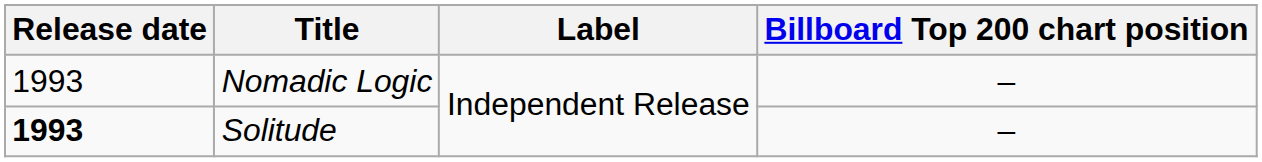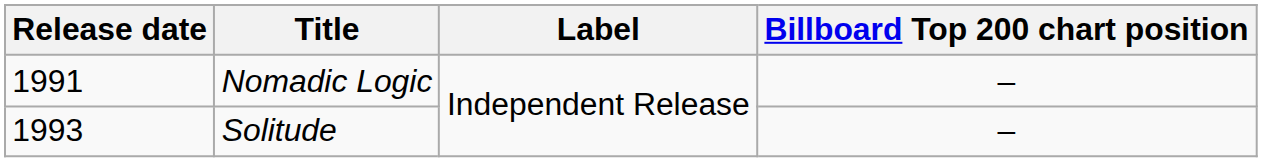Nomadic Logic | Release date: 1993 -> 1991
Solitude | Release date: bold -> normal
